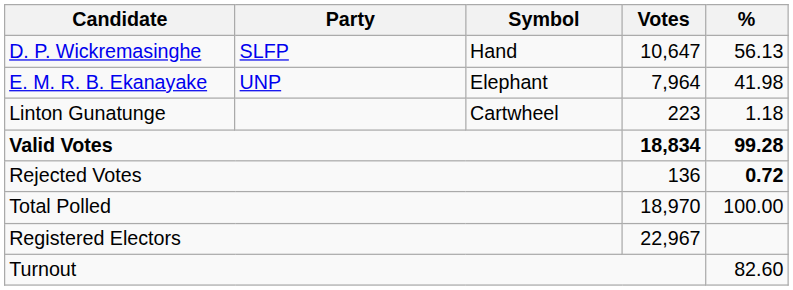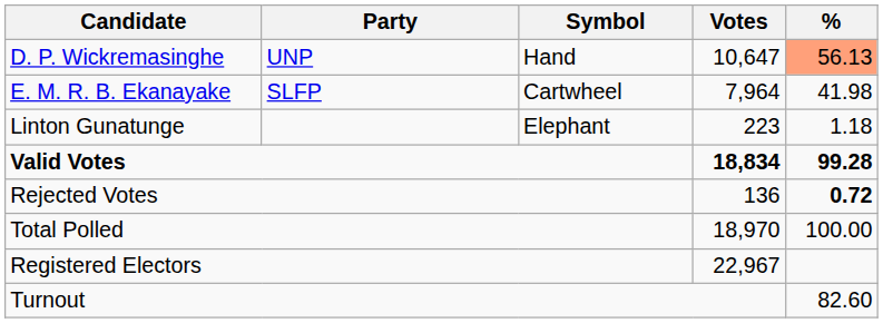D. P. Wickremasinghe | Party: SLFP -> UNP
D. P. Wickremasinghe | %: no background -> lightsalmon background
E. M. R. B. Ekanayake | Party: UNP -> SLFP
E. M. R. B. Ekanayake | Symbol: Elephant -> Cartwheel
Linton Gunatunge | Symbol: Cartwheel -> Elephant
